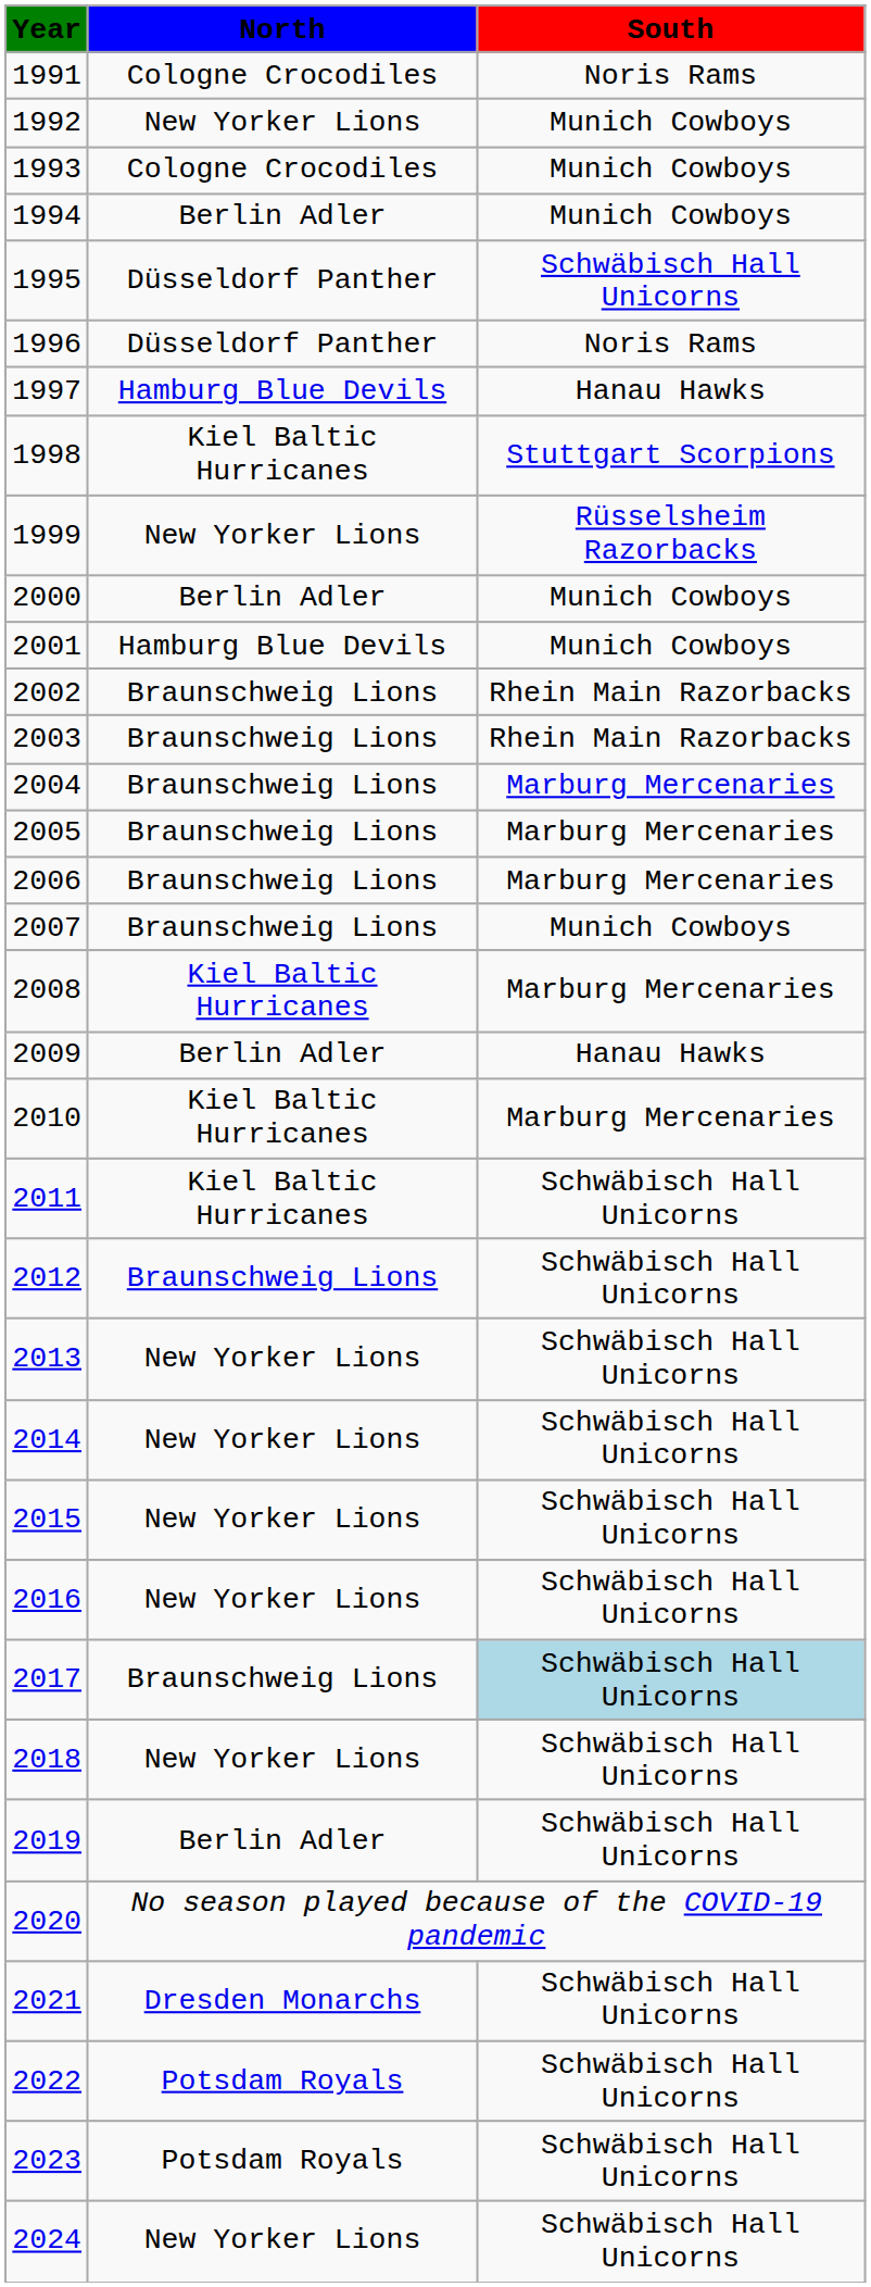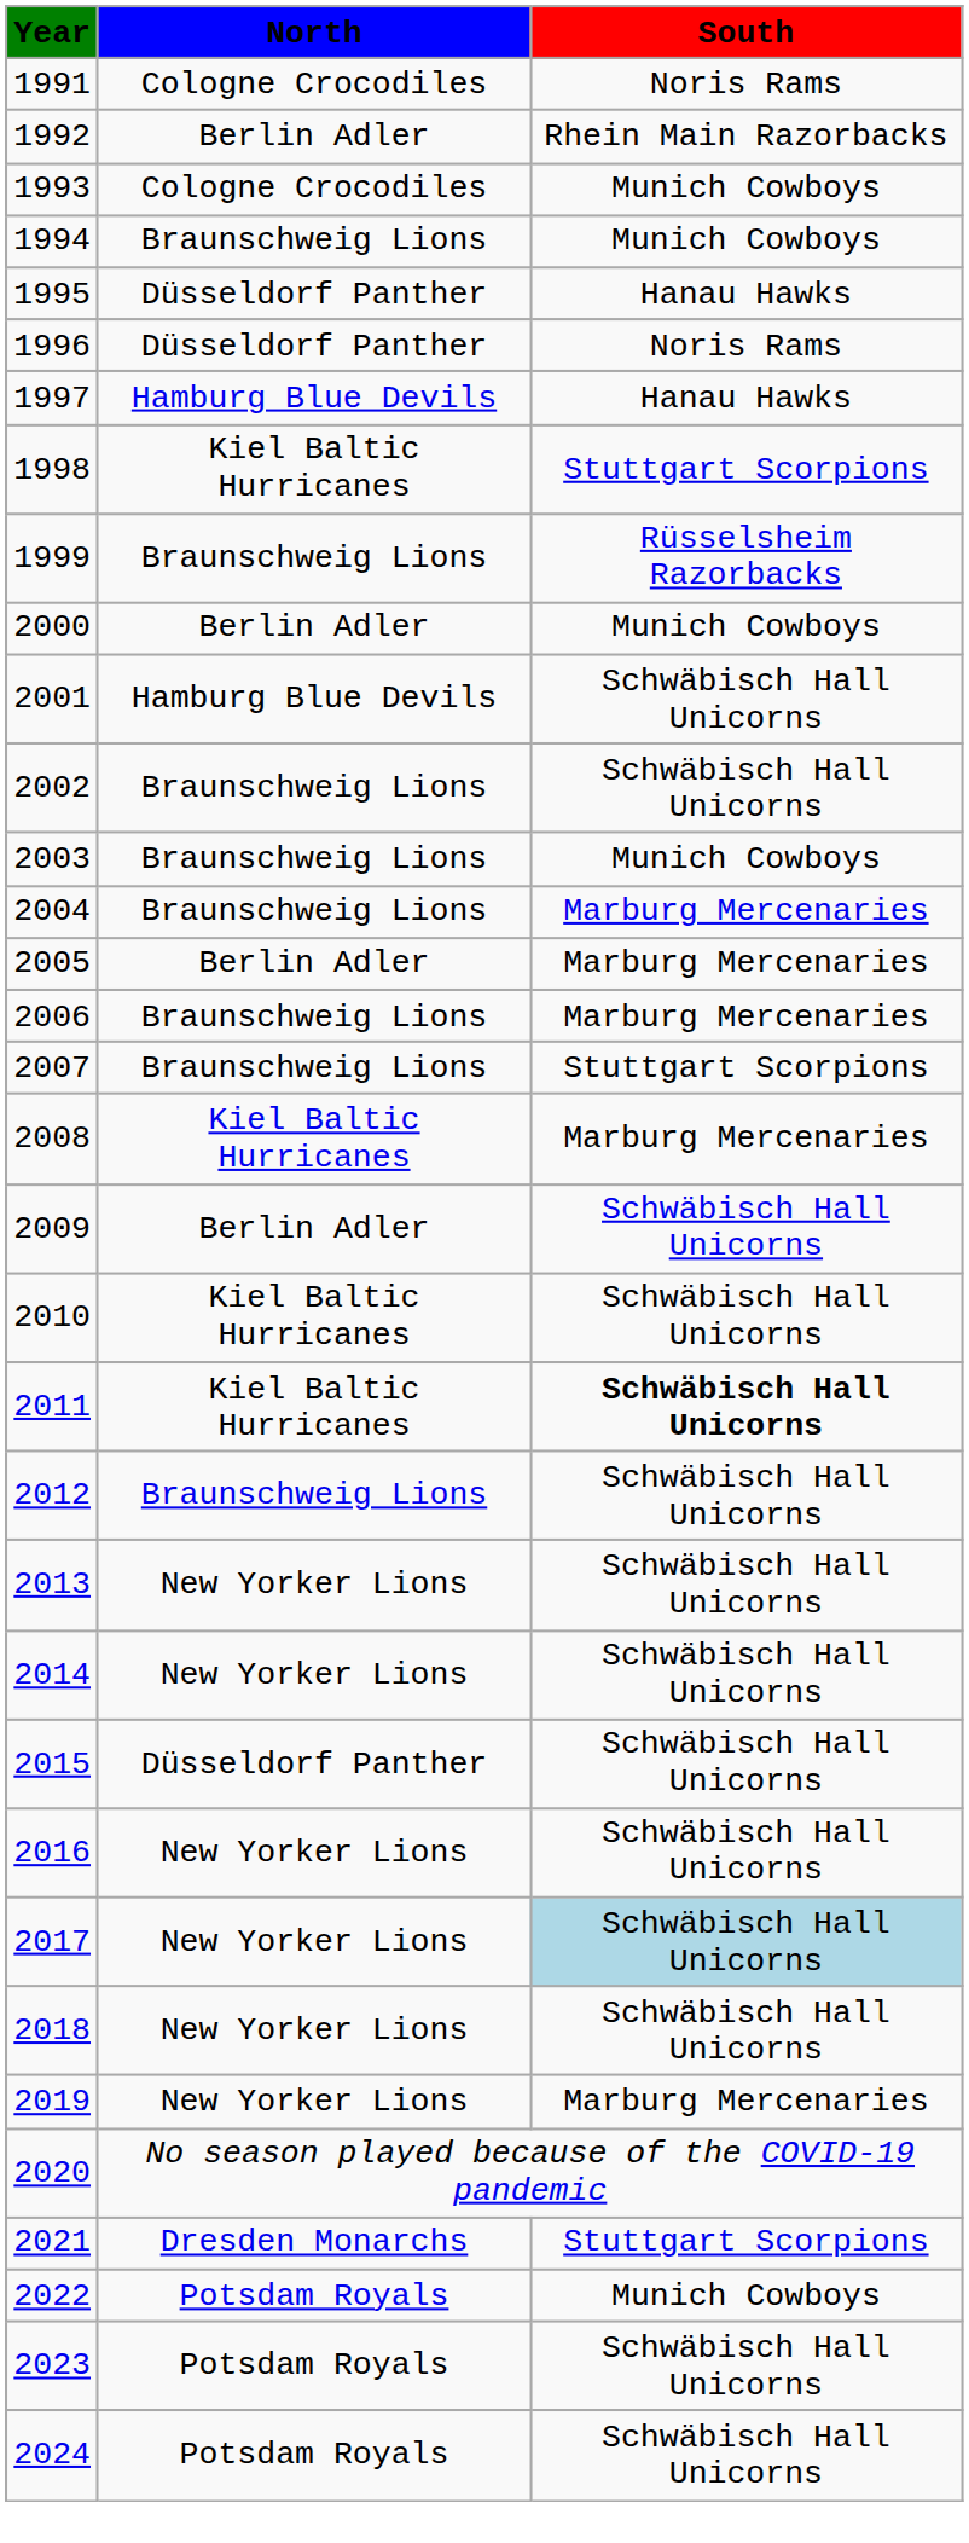1992 | North: New Yorker Lions -> Berlin Adler
1992 | South: Munich Cowboys -> Rhein Main Razorbacks
1994 | North: Berlin Adler -> Braunschweig Lions
1995 | South: Schwäbisch Hall Unicorns -> Hanau Hawks
1999 | North: New Yorker Lions -> Braunschweig Lions
2001 | South: Munich Cowboys -> Schwäbisch Hall Unicorns
2002 | South: Rhein Main Razorbacks -> Schwäbisch Hall Unicorns
2003 | South: Rhein Main Razorbacks -> Munich Cowboys
2005 | North: Braunschweig Lions -> Berlin Adler
2007 | South: Munich Cowboys -> Stuttgart Scorpions
2009 | South: Hanau Hawks -> Schwäbisch Hall Unicorns
2010 | South: Marburg Mercenaries -> Schwäbisch Hall Unicorns
2011 | South: normal -> bold
2015 | North: New Yorker Lions -> Düsseldorf Panther
2017 | North: Braunschweig Lions -> New Yorker Lions
2019 | North: Berlin Adler -> New Yorker Lions
2019 | South: Schwäbisch Hall Unicorns -> Marburg Mercenaries
2021 | South: Schwäbisch Hall Unicorns -> Stuttgart Scorpions
2022 | South: Schwäbisch Hall Unicorns -> Munich Cowboys
2024 | North: New Yorker Lions -> Potsdam Royals
